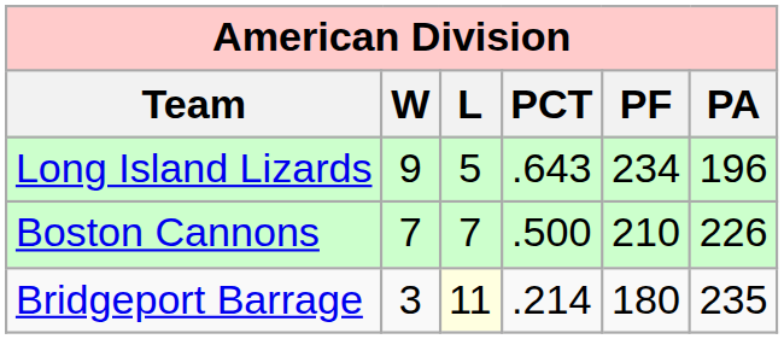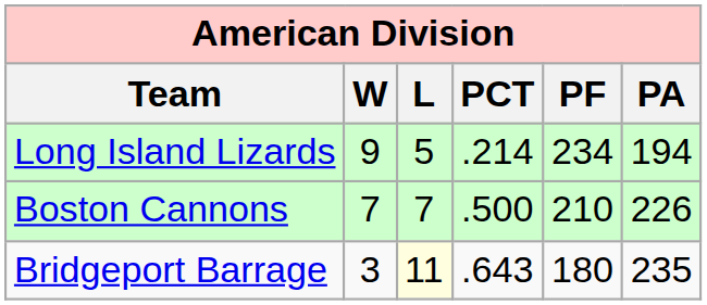Long Island Lizards | PCT: .643 -> .214
Long Island Lizards | PA: 196 -> 194
Bridgeport Barrage | PCT: .214 -> .643
